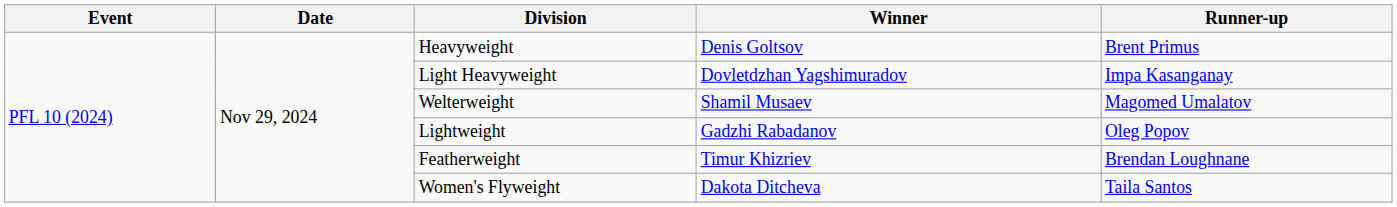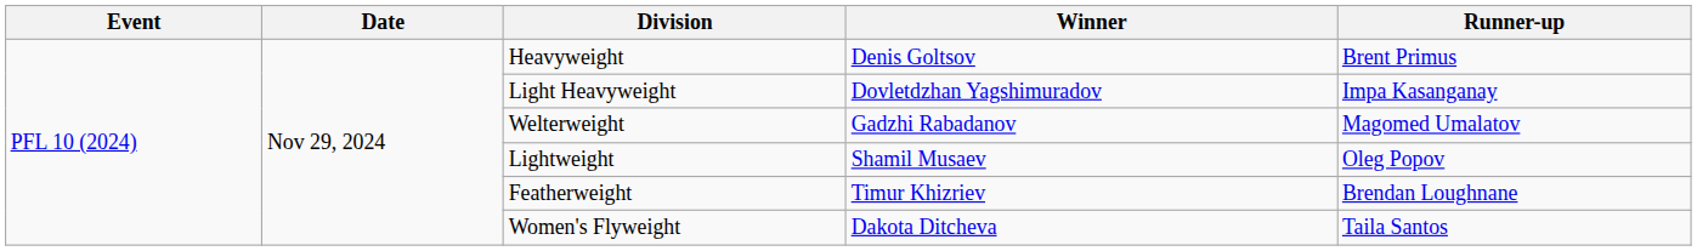Welterweight | Winner: Shamil Musaev -> Gadzhi Rabadanov
Lightweight | Winner: Gadzhi Rabadanov -> Shamil Musaev
